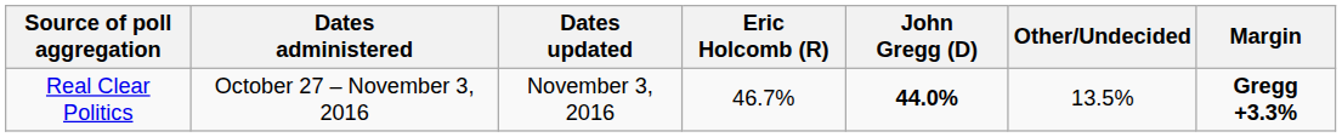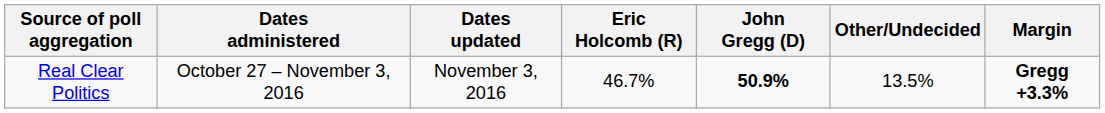Real Clear Politics | John Gregg (D): 44.0% -> 50.9%
